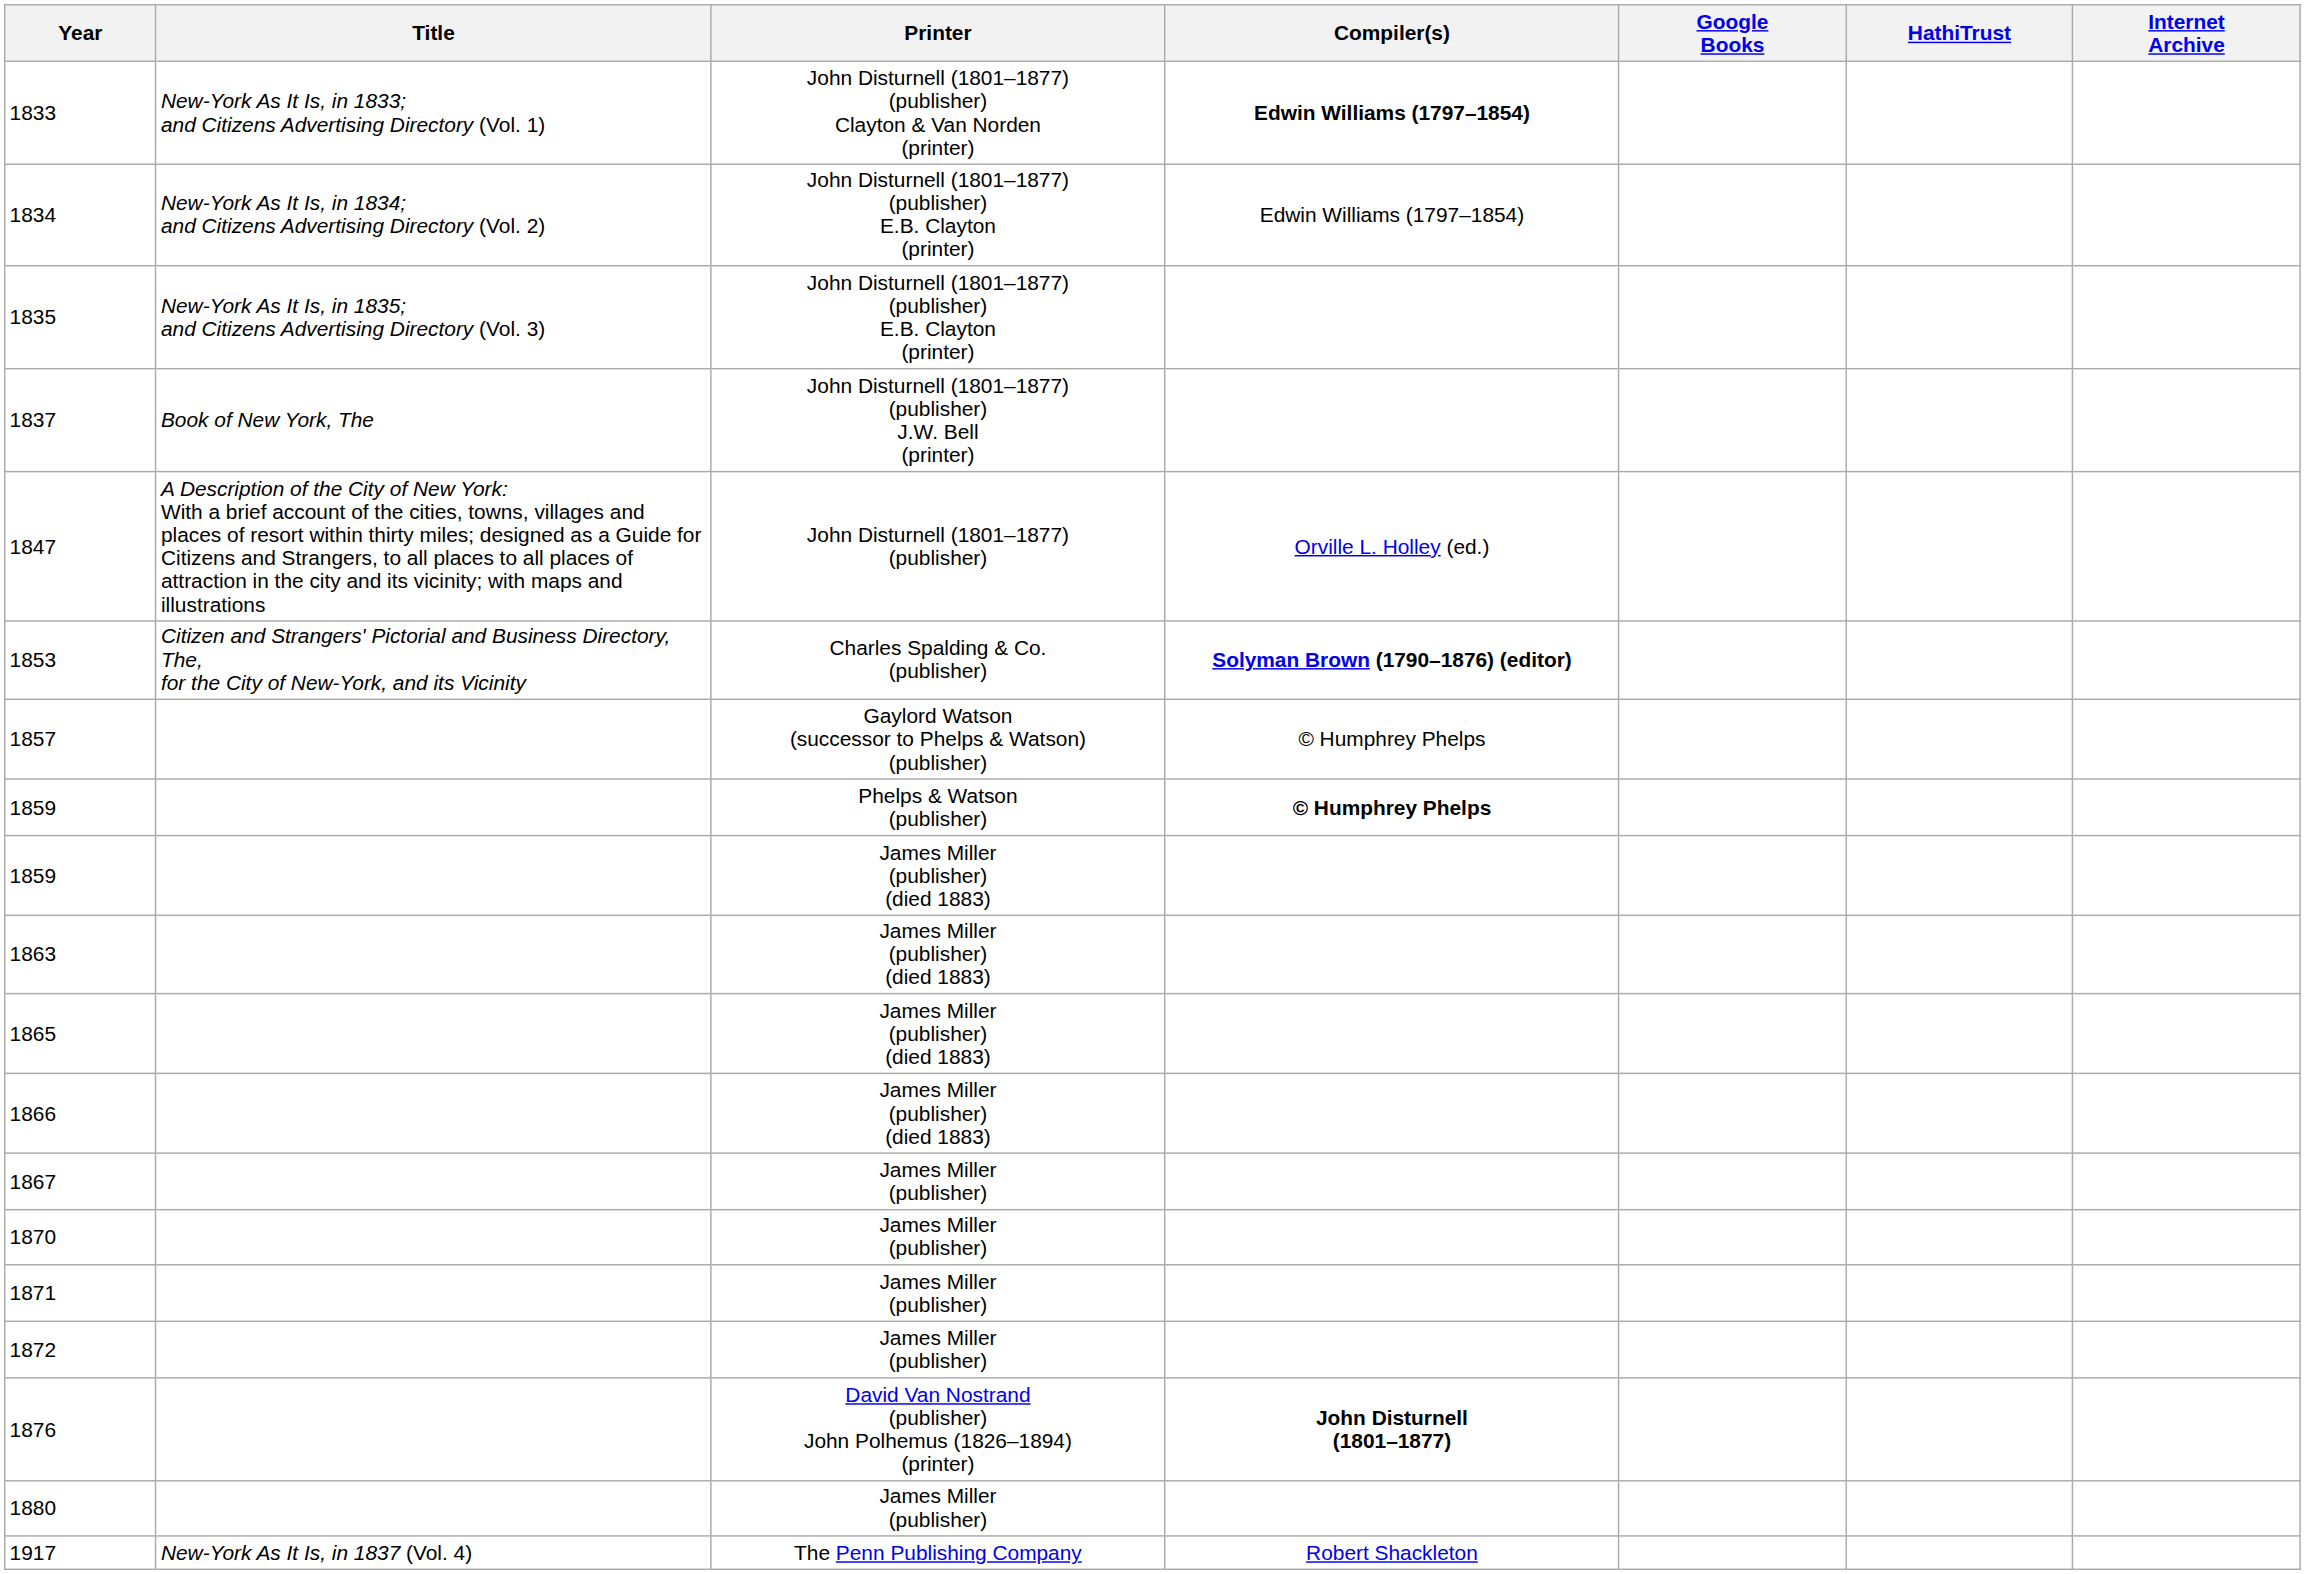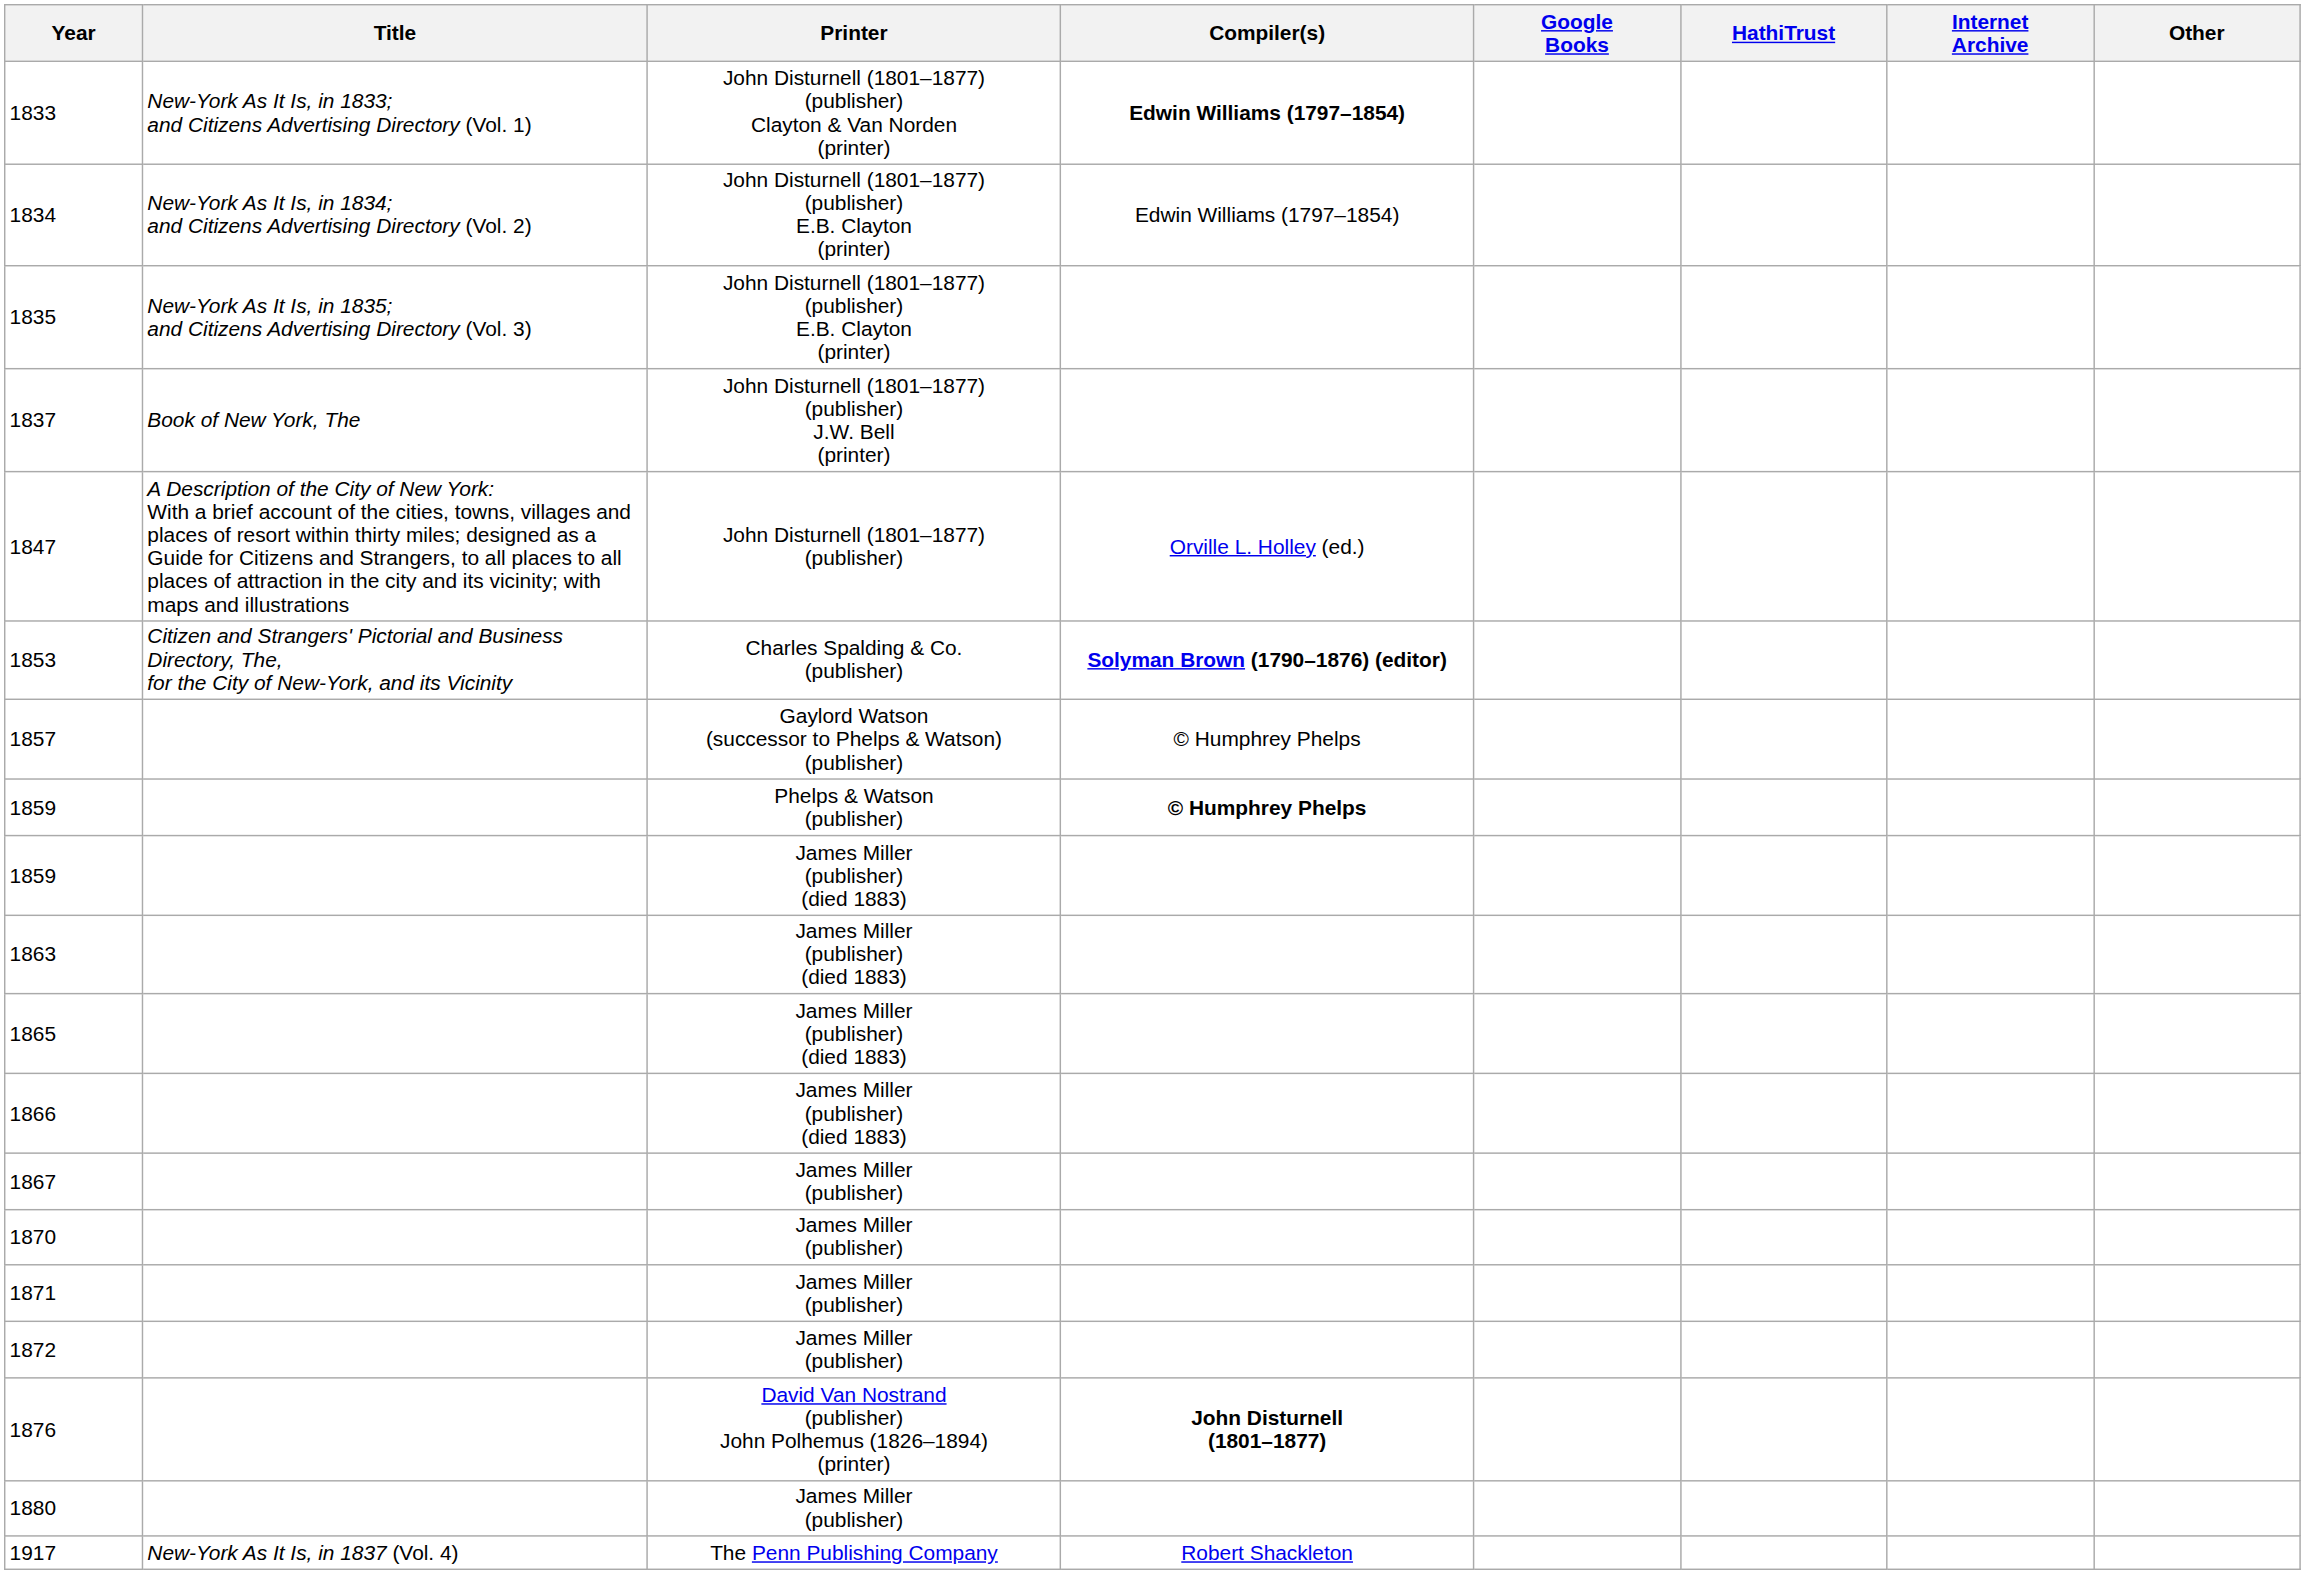+ column: Other
